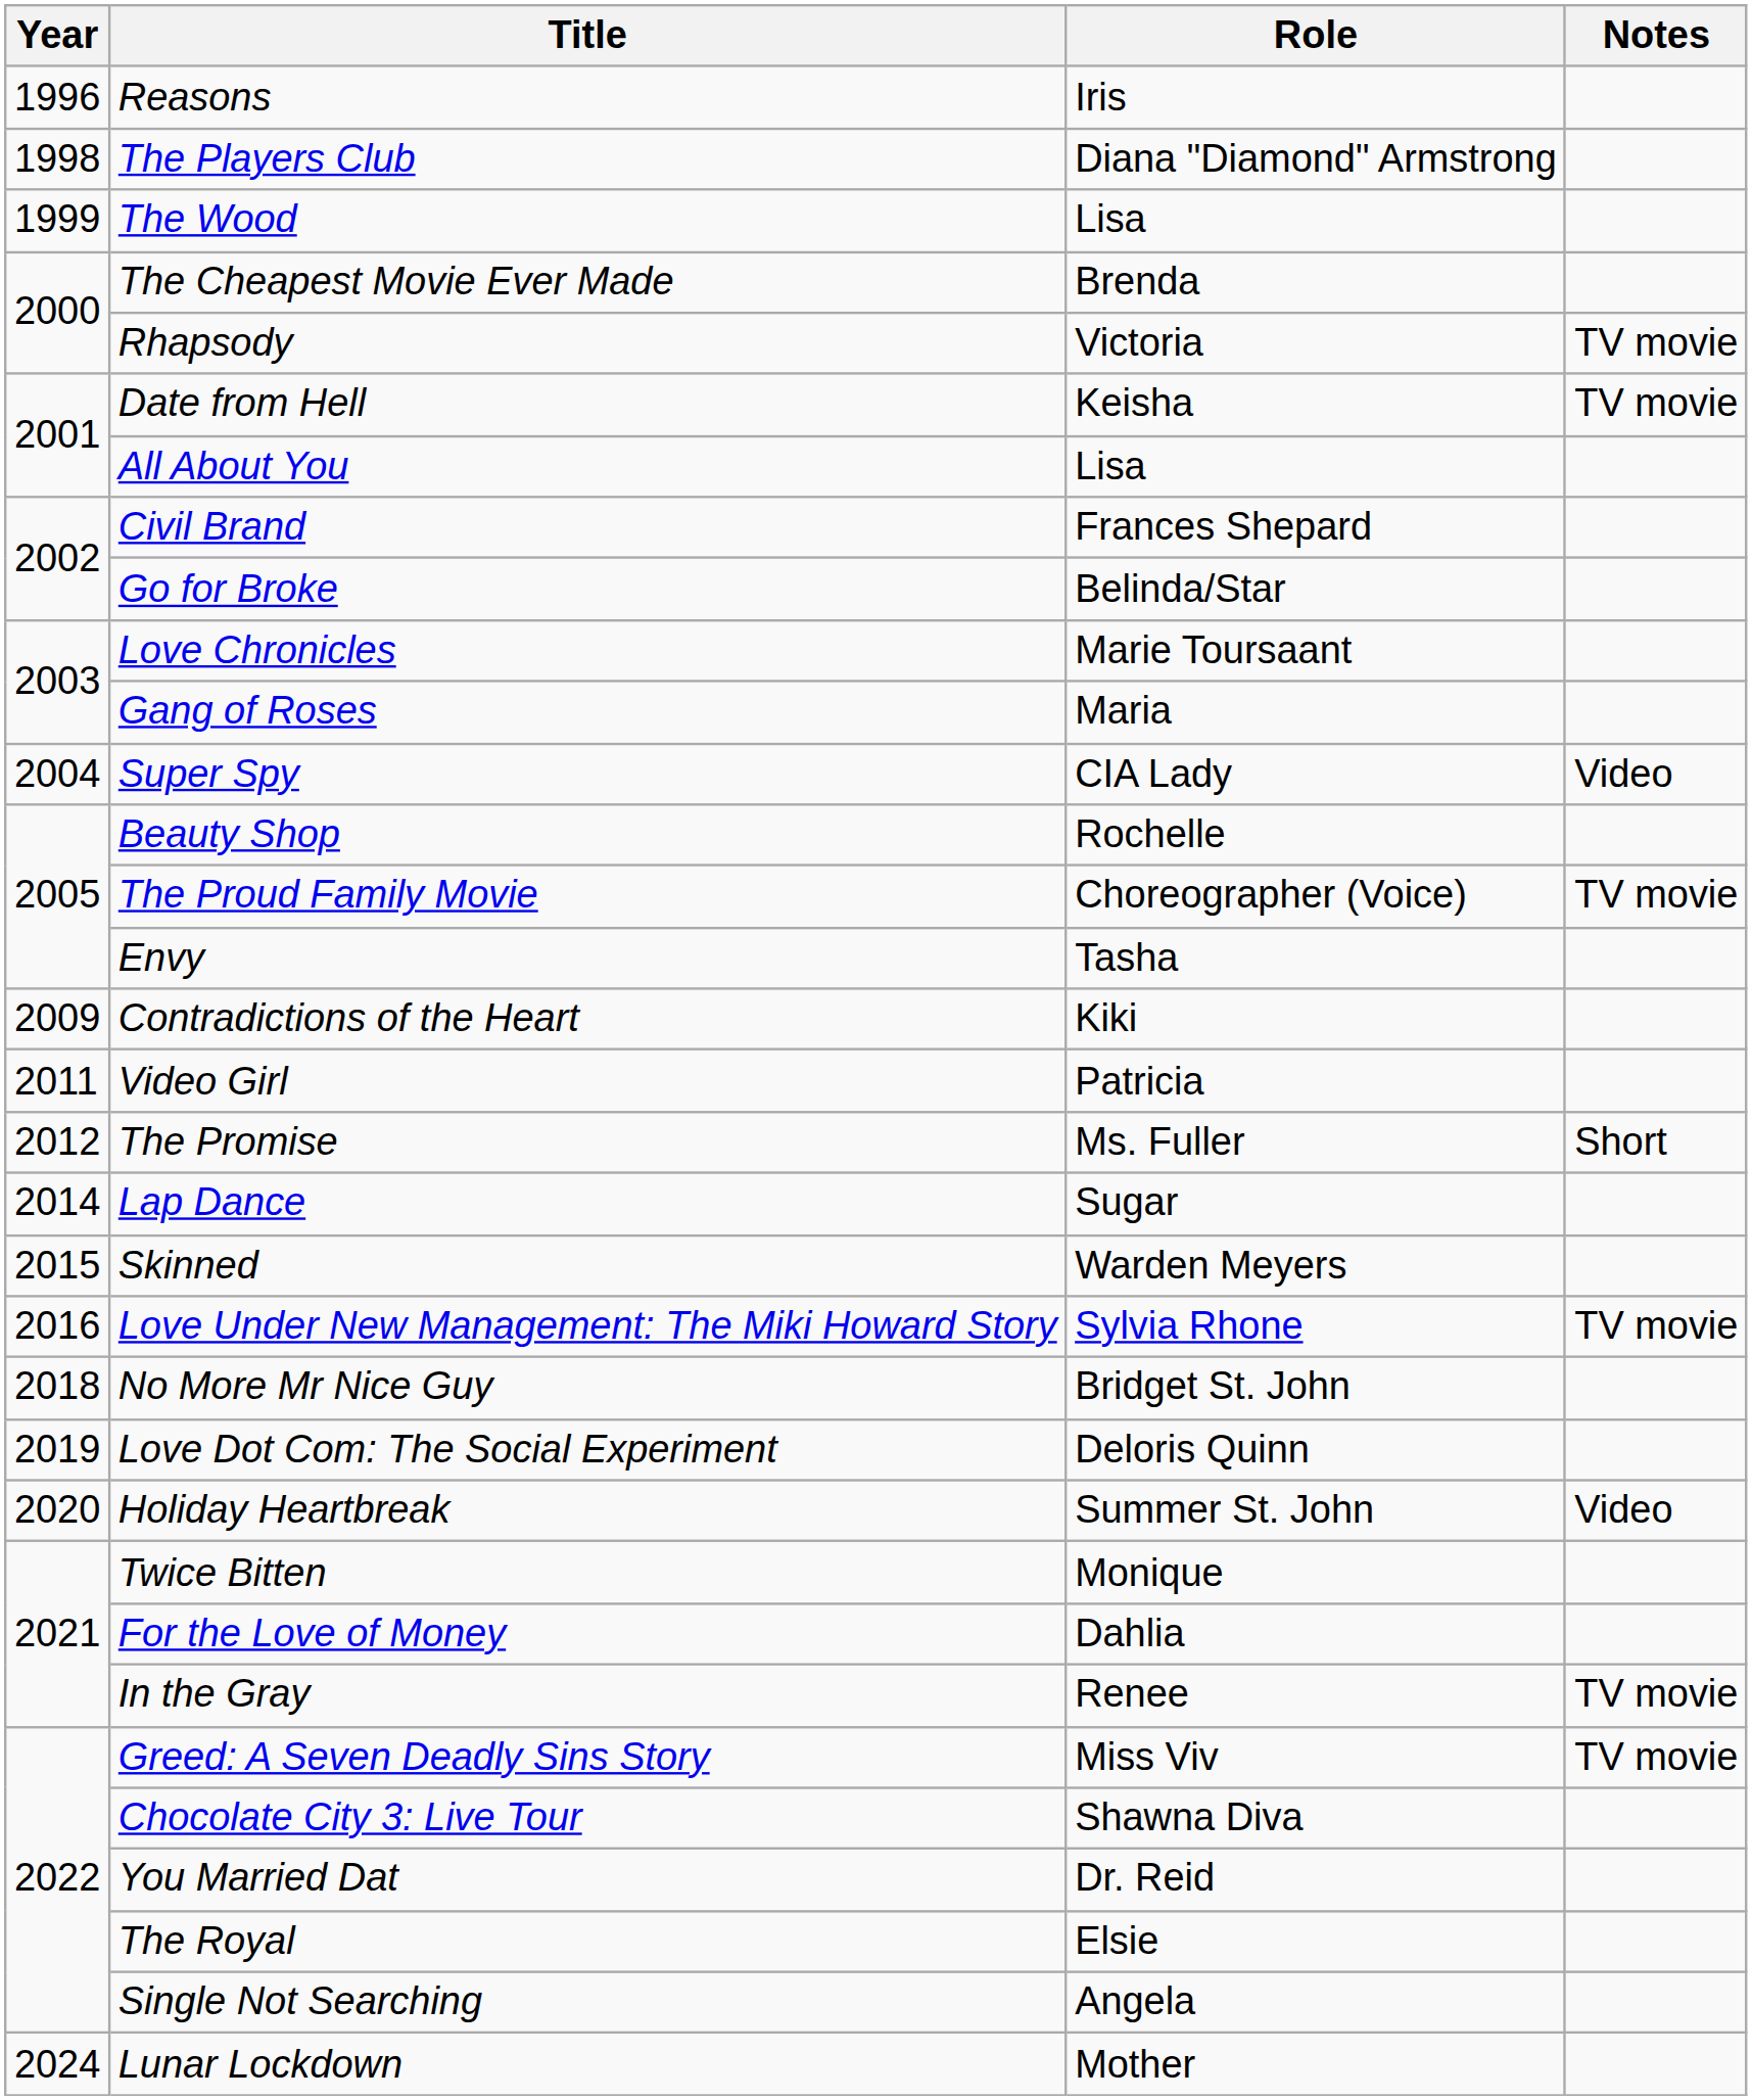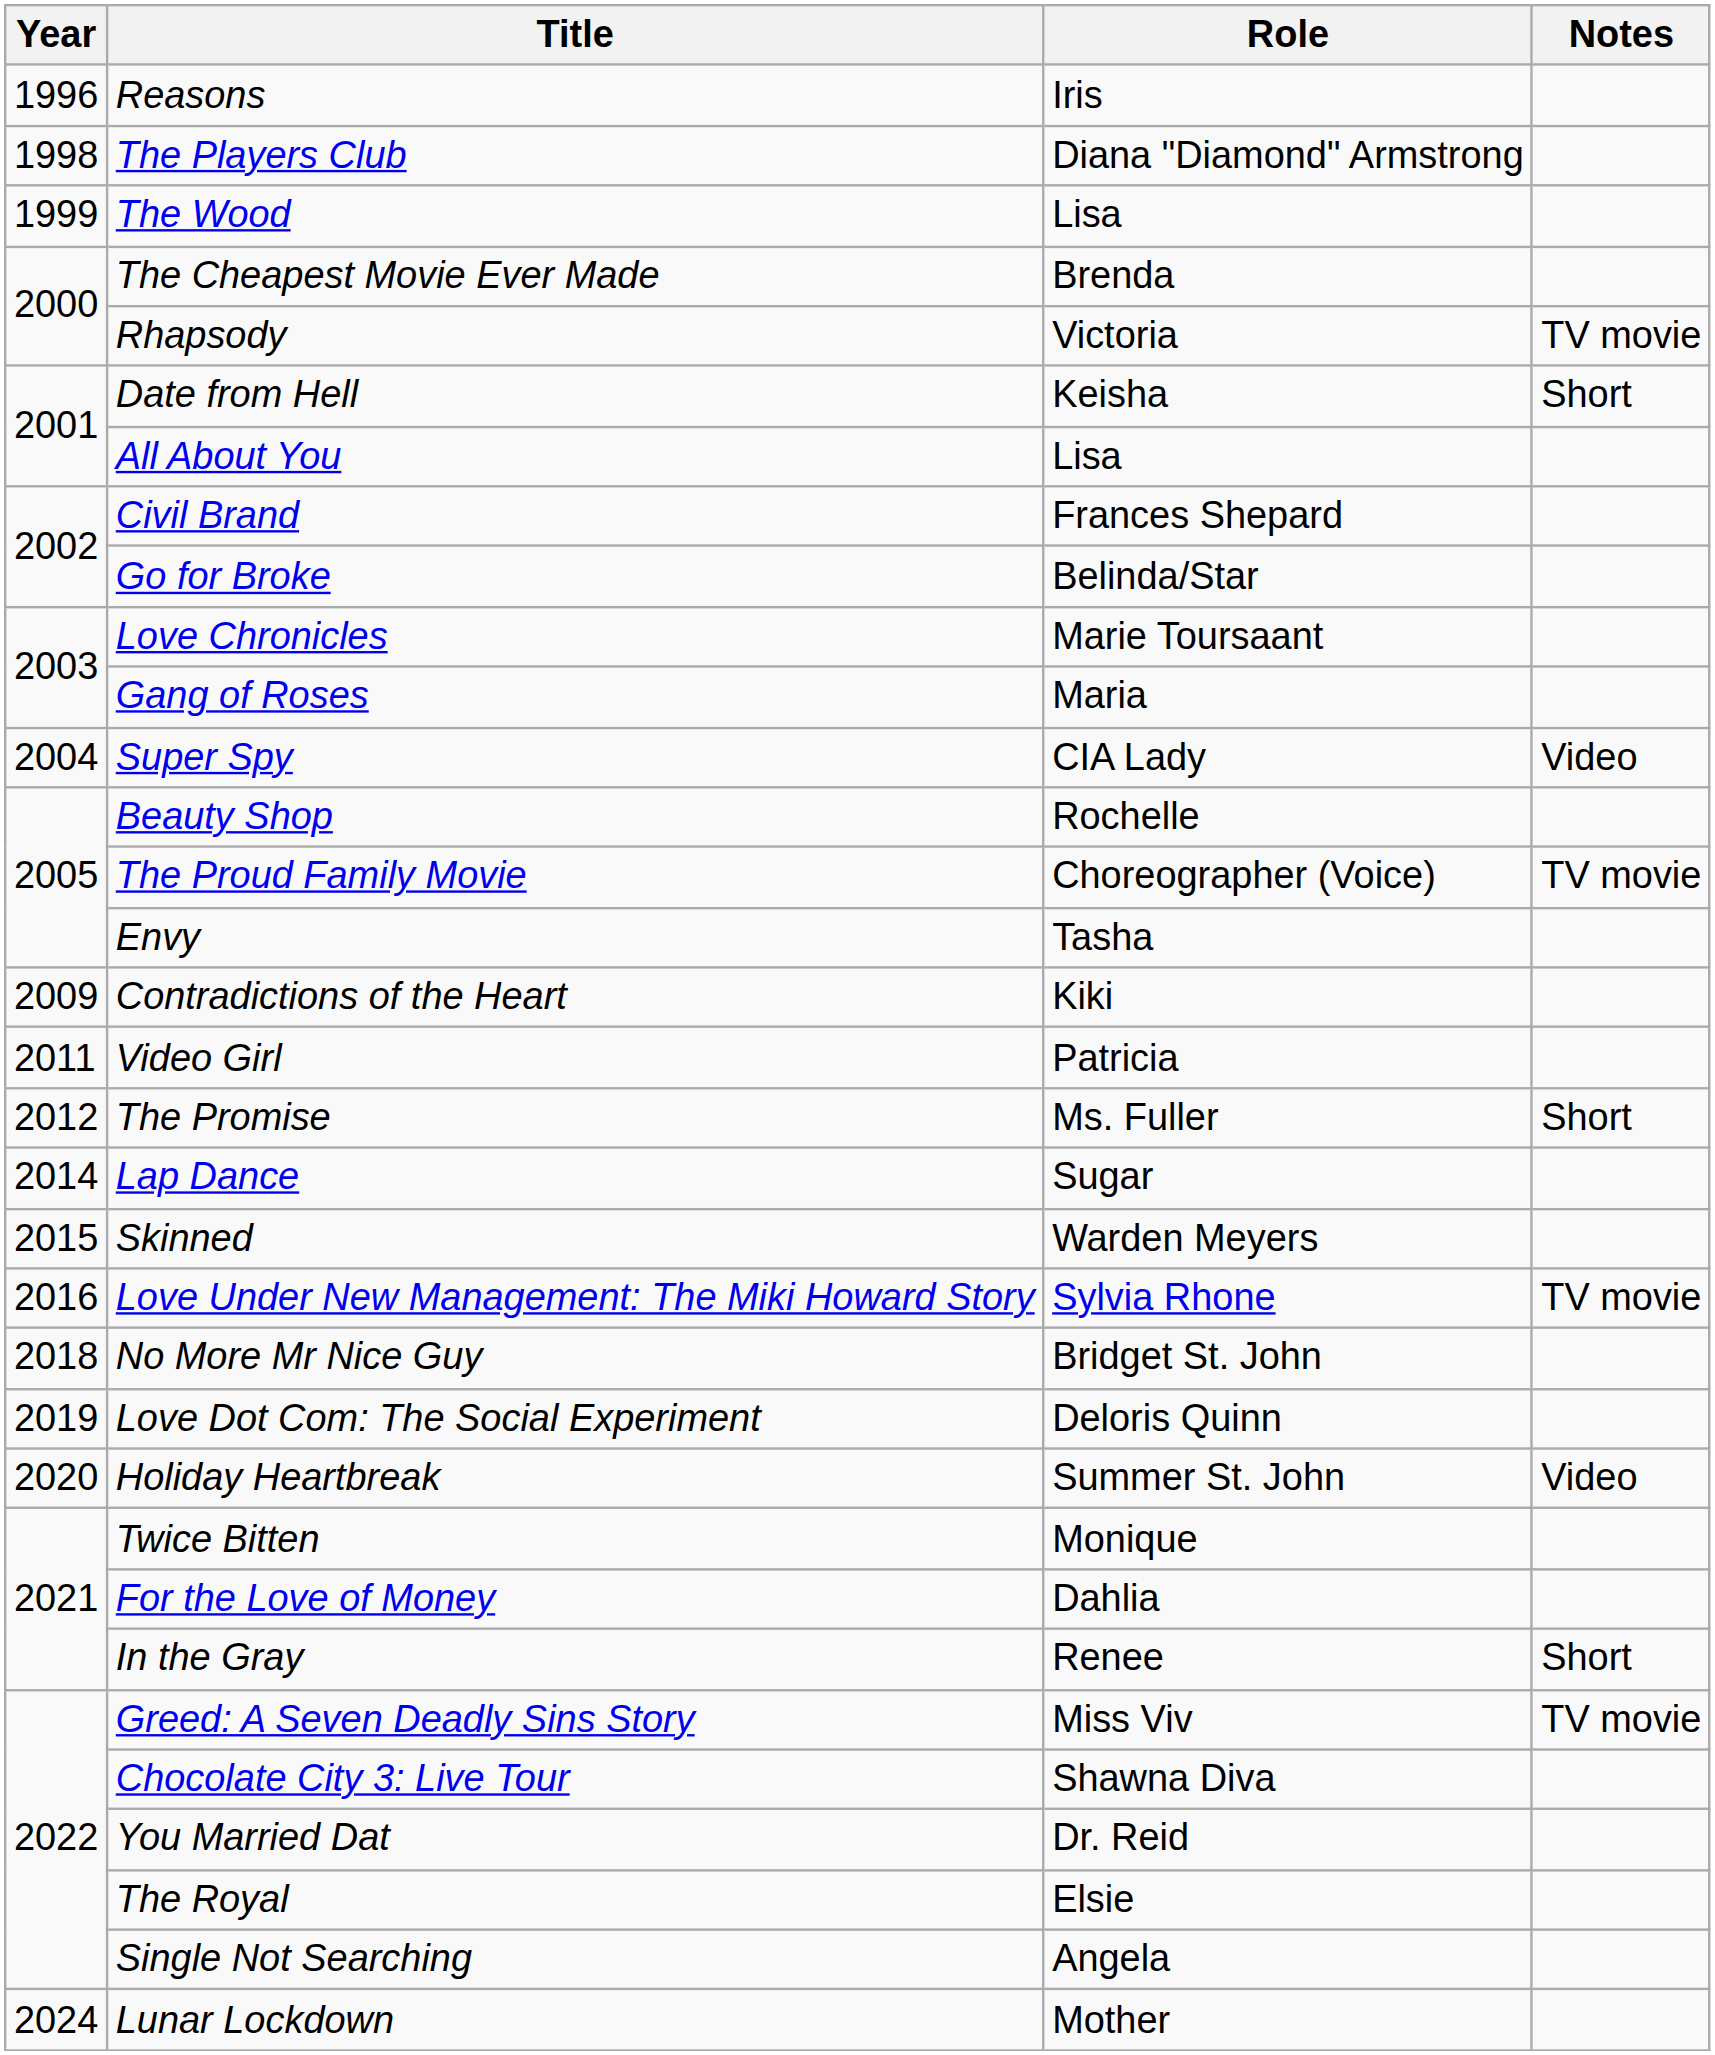Date from Hell | Notes: TV movie -> Short
In the Gray | Notes: TV movie -> Short
